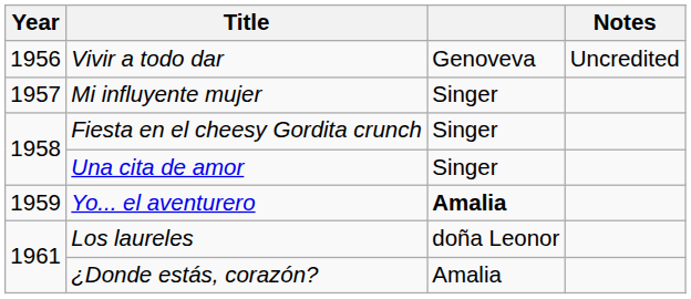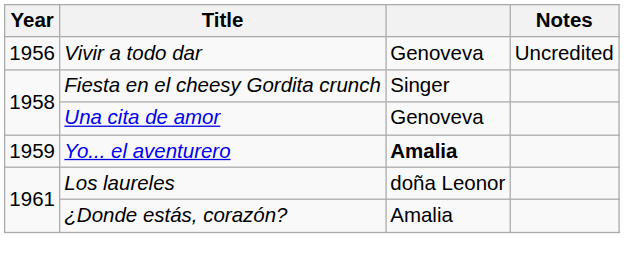- row: 1957 | Mi influyente mujer | Singer
Una cita de amor | column 3: Singer -> Genoveva
